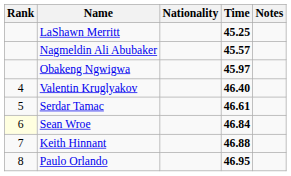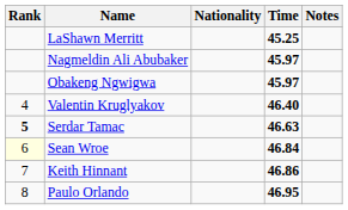Nagmeldin Ali Abubaker | Time: 45.57 -> 45.97
Serdar Tamac | Rank: normal -> bold
Serdar Tamac | Time: 46.61 -> 46.63
Keith Hinnant | Time: 46.88 -> 46.86
